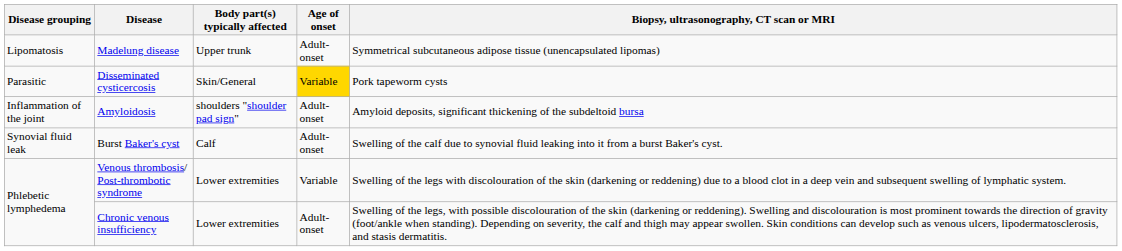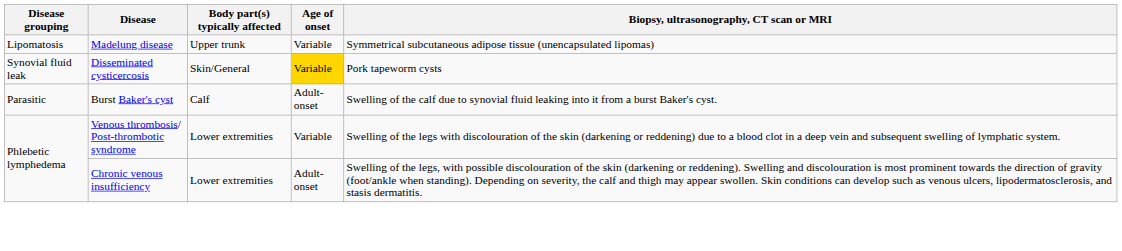Madelung disease | Age of onset: Adult-onset -> Variable
Disseminated cysticercosis | Disease grouping: Parasitic -> Synovial fluid leak
- row: Inflammation of the joint | Amyloidosis | shoulders "shoulder pad sign" | Adult-onset | Amyloid deposits, significant thickening of the subdeltoid bursa
Burst Baker's cyst | Disease grouping: Synovial fluid leak -> Parasitic
